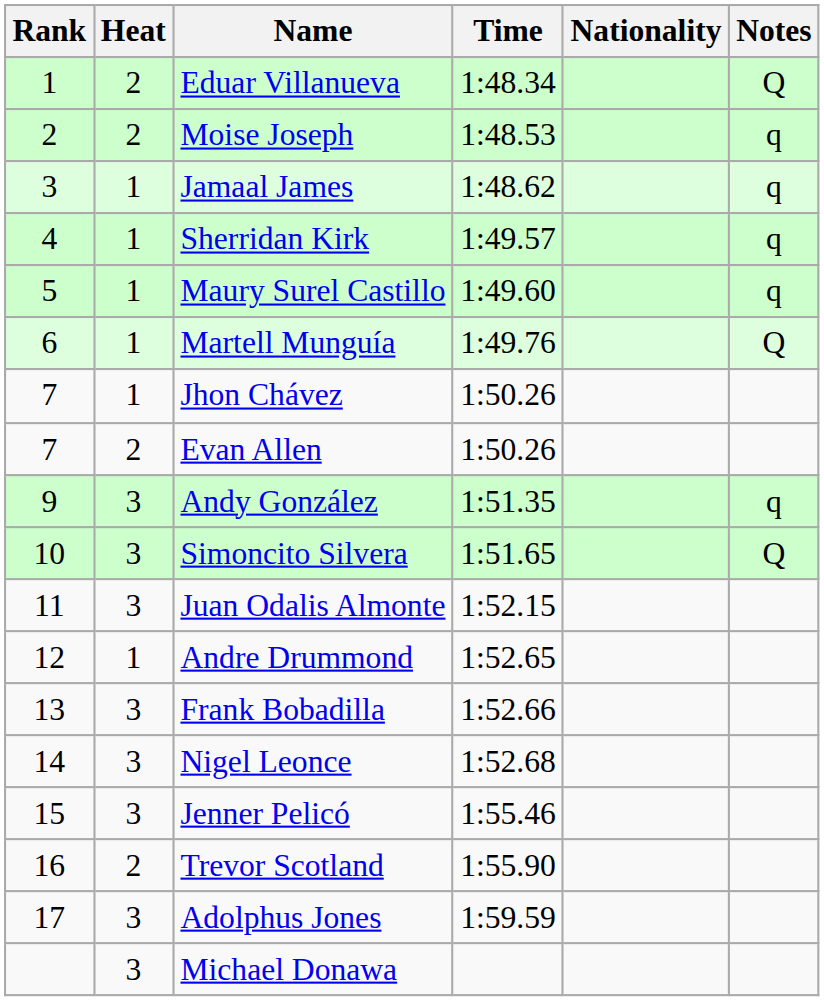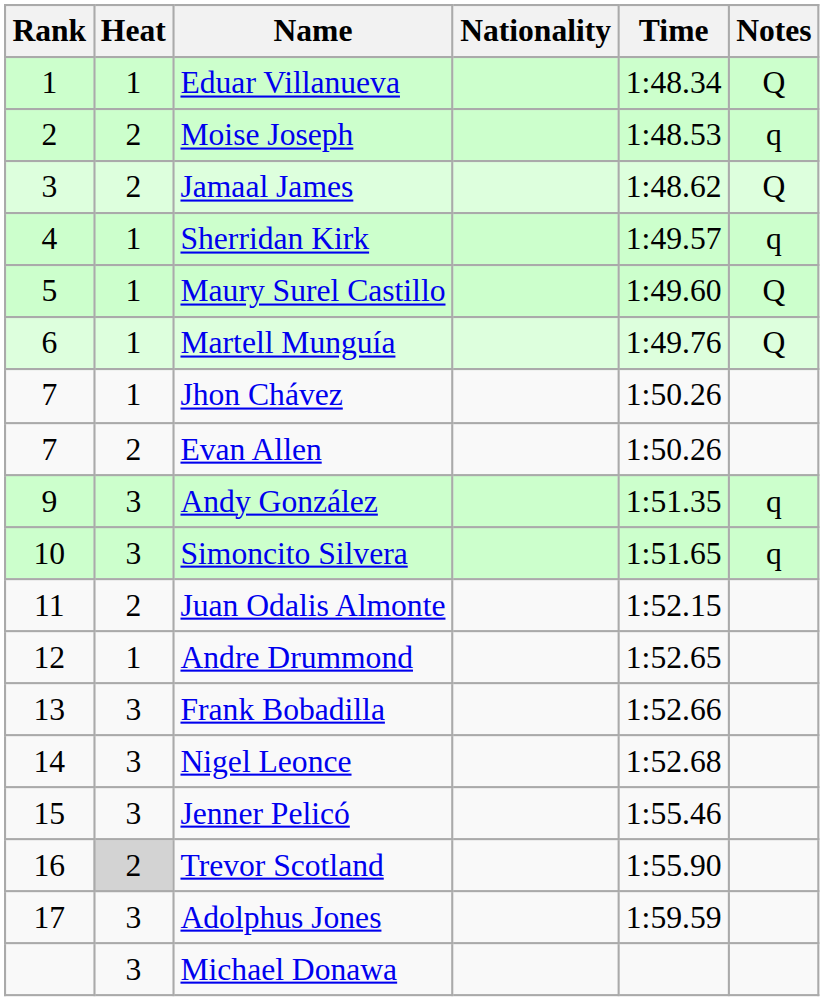columns swapped: Nationality <-> Time
Eduar Villanueva | Heat: 2 -> 1
Jamaal James | Heat: 1 -> 2
Jamaal James | Notes: q -> Q
Maury Surel Castillo | Notes: q -> Q
Simoncito Silvera | Notes: Q -> q
Juan Odalis Almonte | Heat: 3 -> 2
Trevor Scotland | Heat: no background -> lightgrey background
